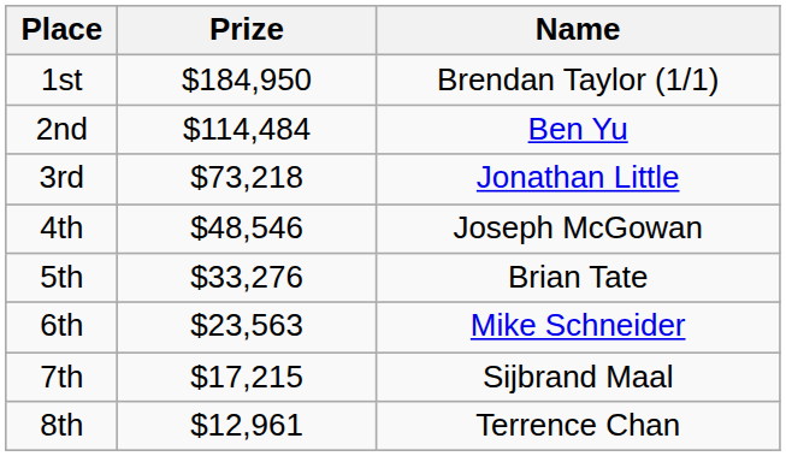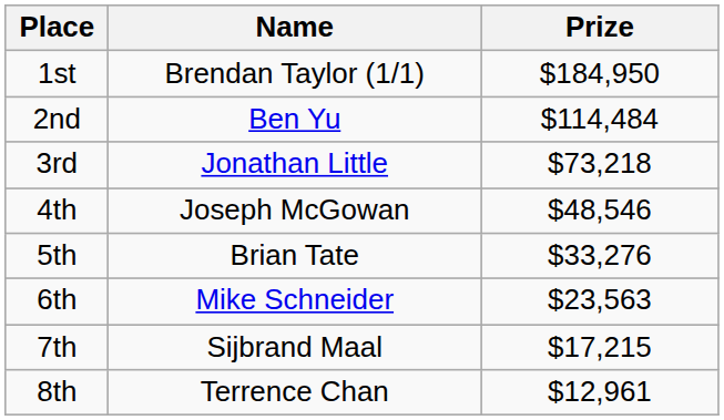columns swapped: Name <-> Prize
